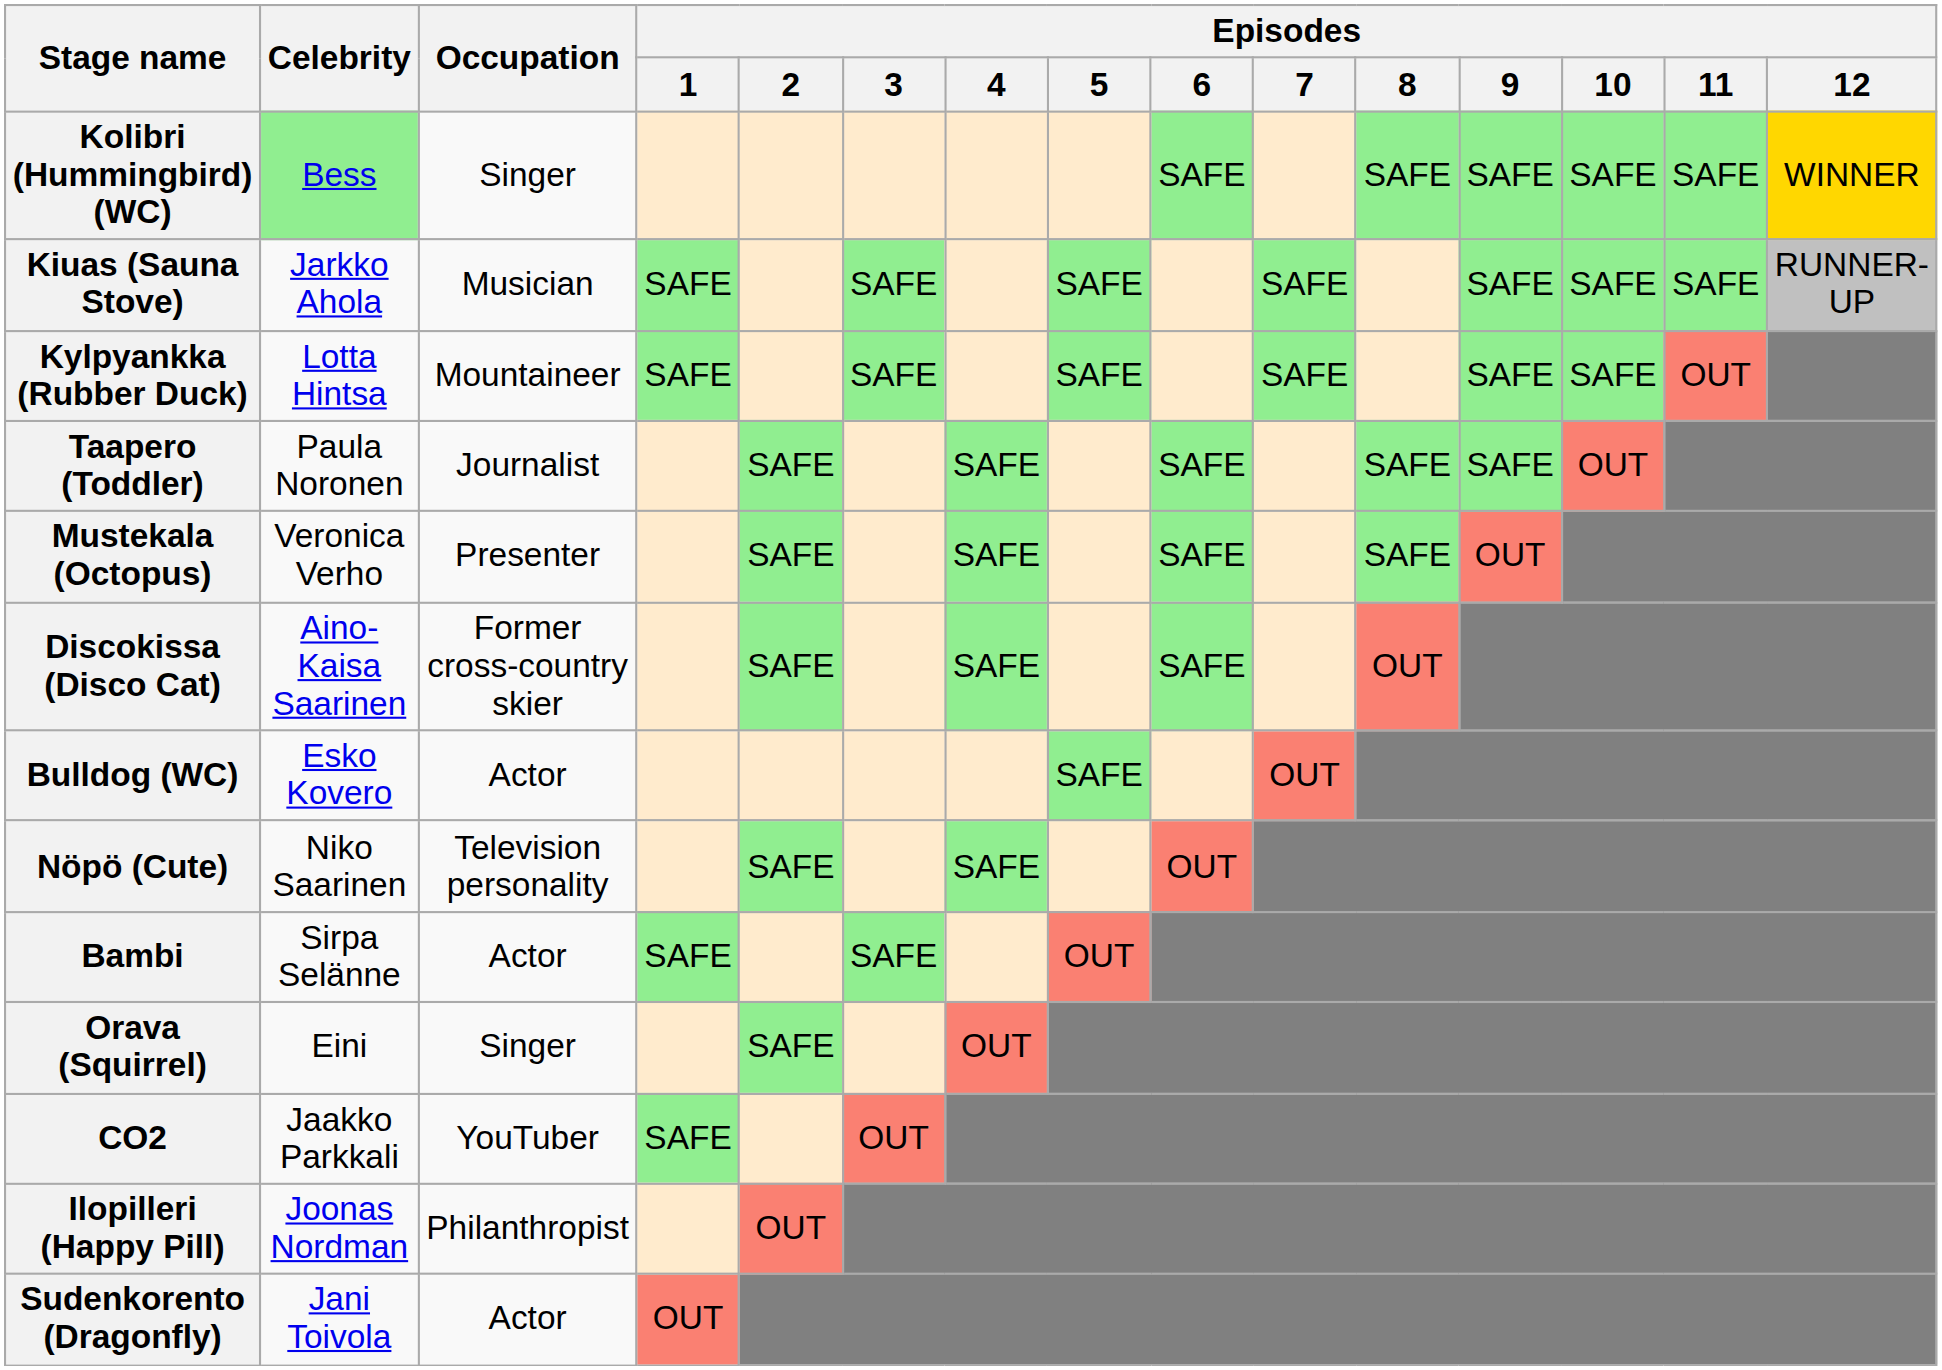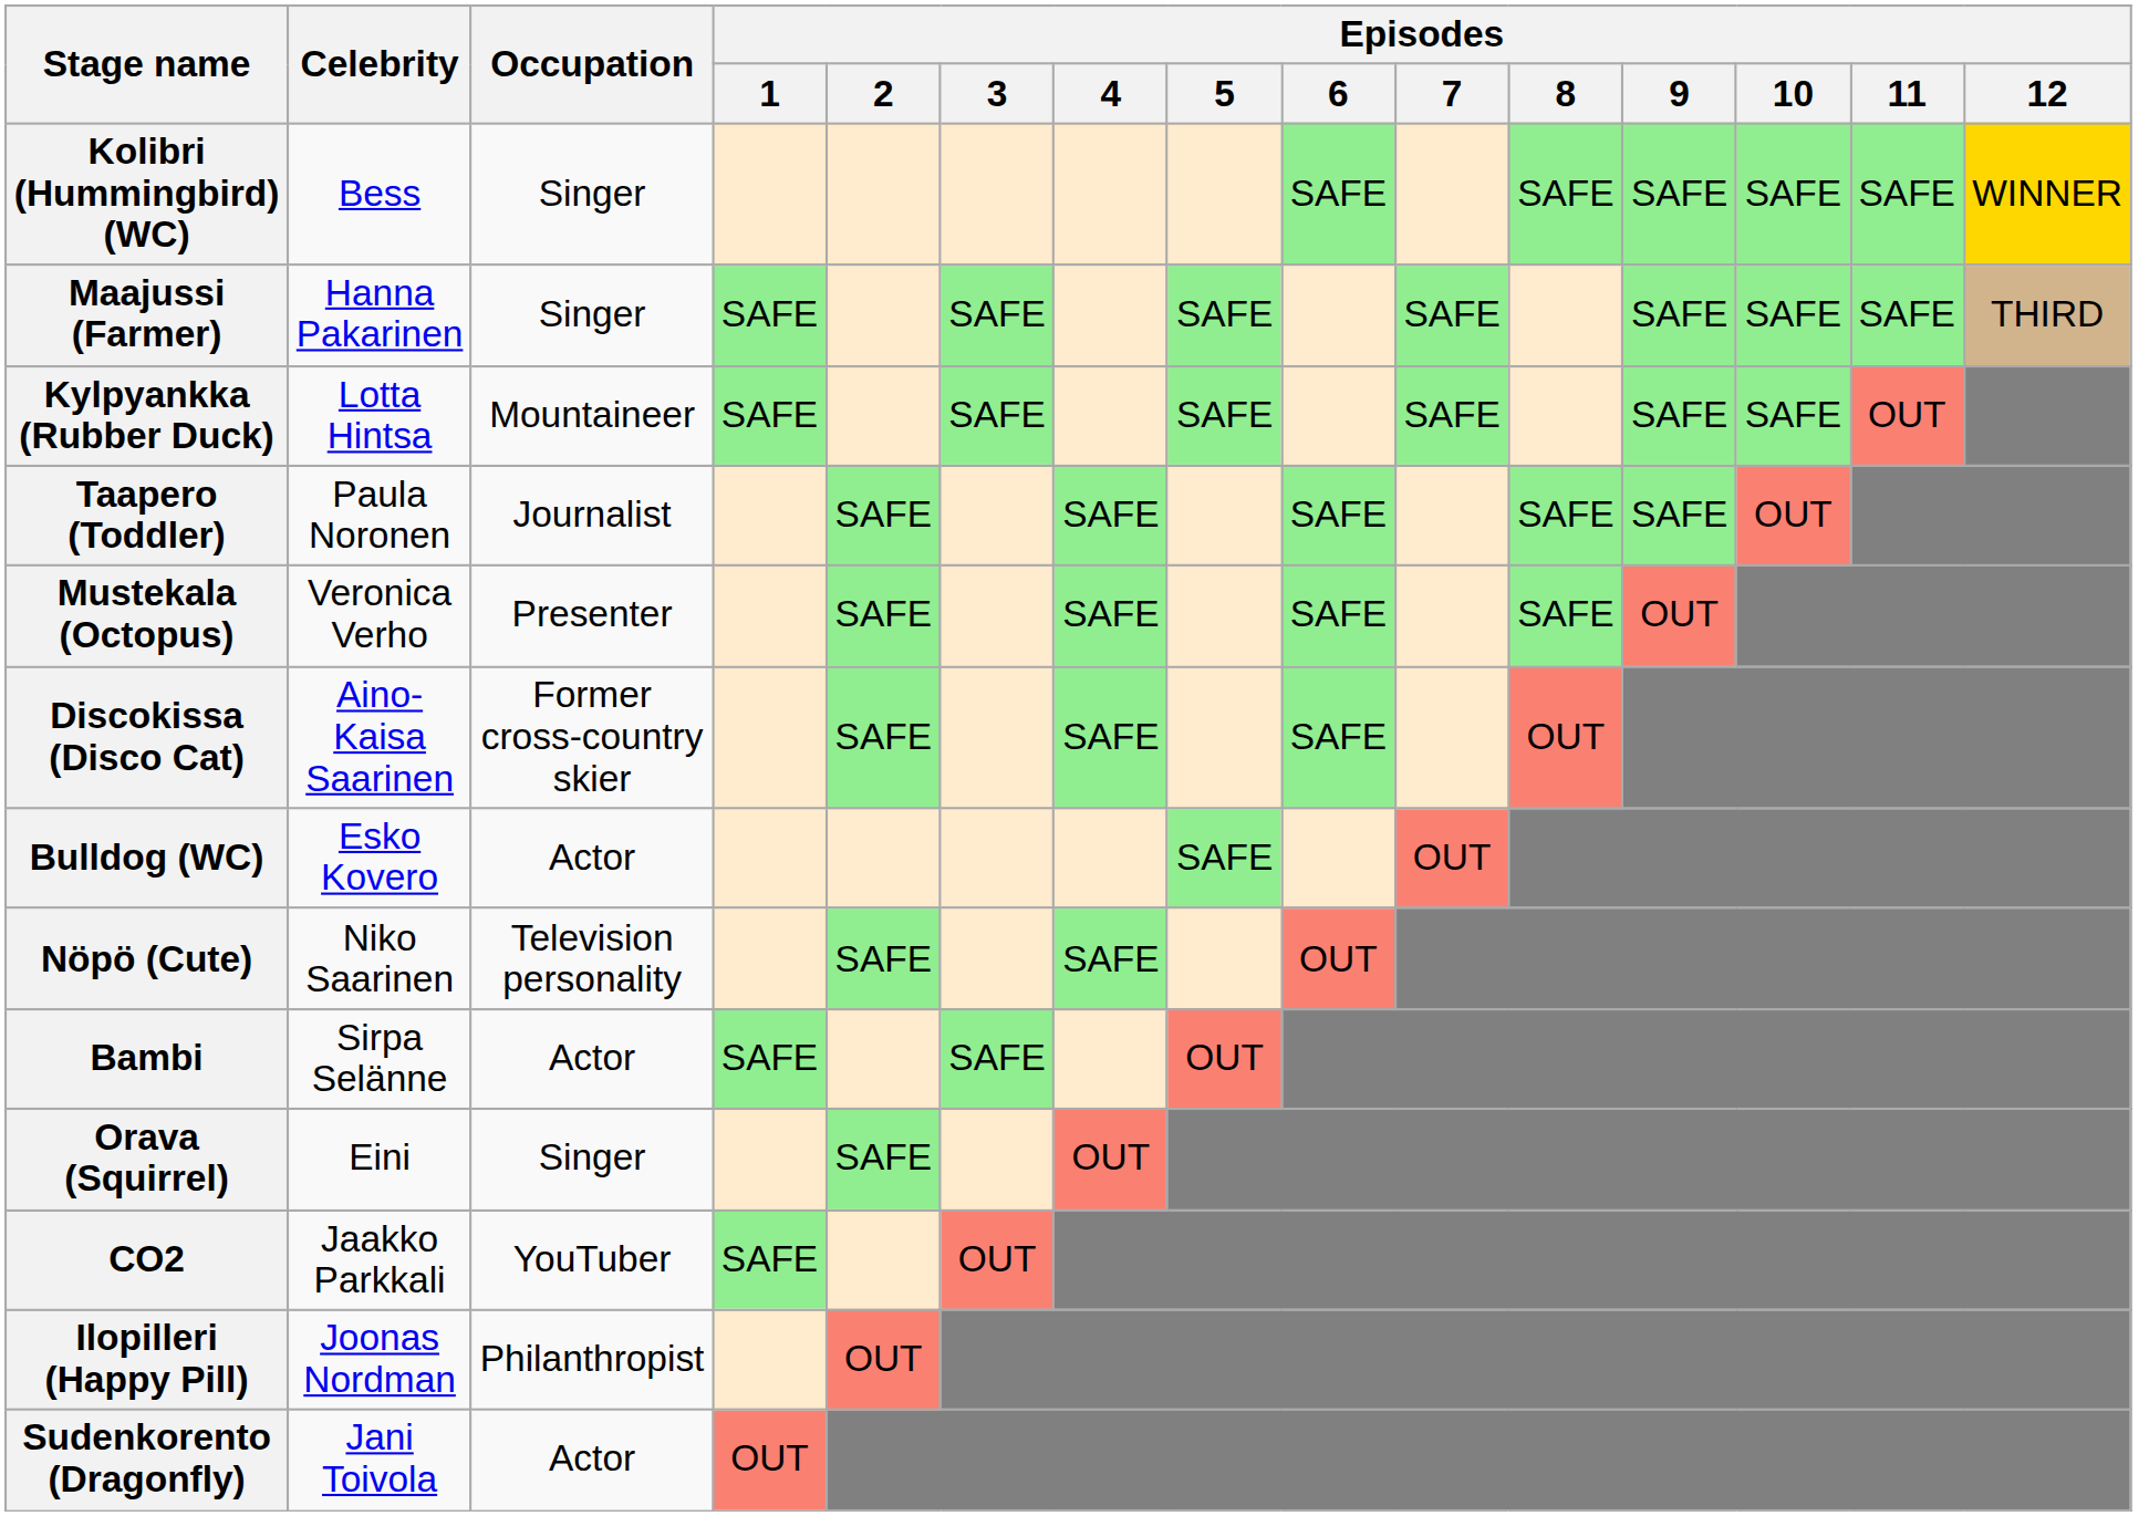Kolibri (Hummingbird) (WC) | Celebrity: lightgreen background -> no background
- row: Kiuas (Sauna Stove) | Jarkko Ahola | Musician | SAFE | SAFE | SAFE | SAFE | SAFE | SAFE | SAFE | RUNNER-UP
+ row: Maajussi (Farmer) | Hanna Pakarinen | Singer | SAFE | SAFE | SAFE | SAFE | SAFE | SAFE | SAFE | THIRD
